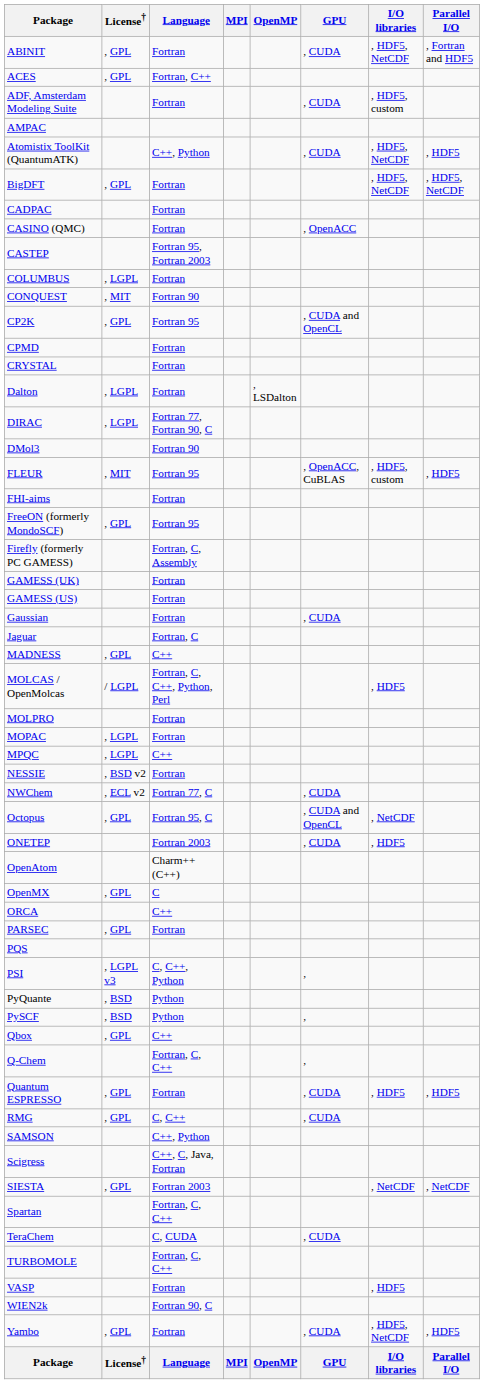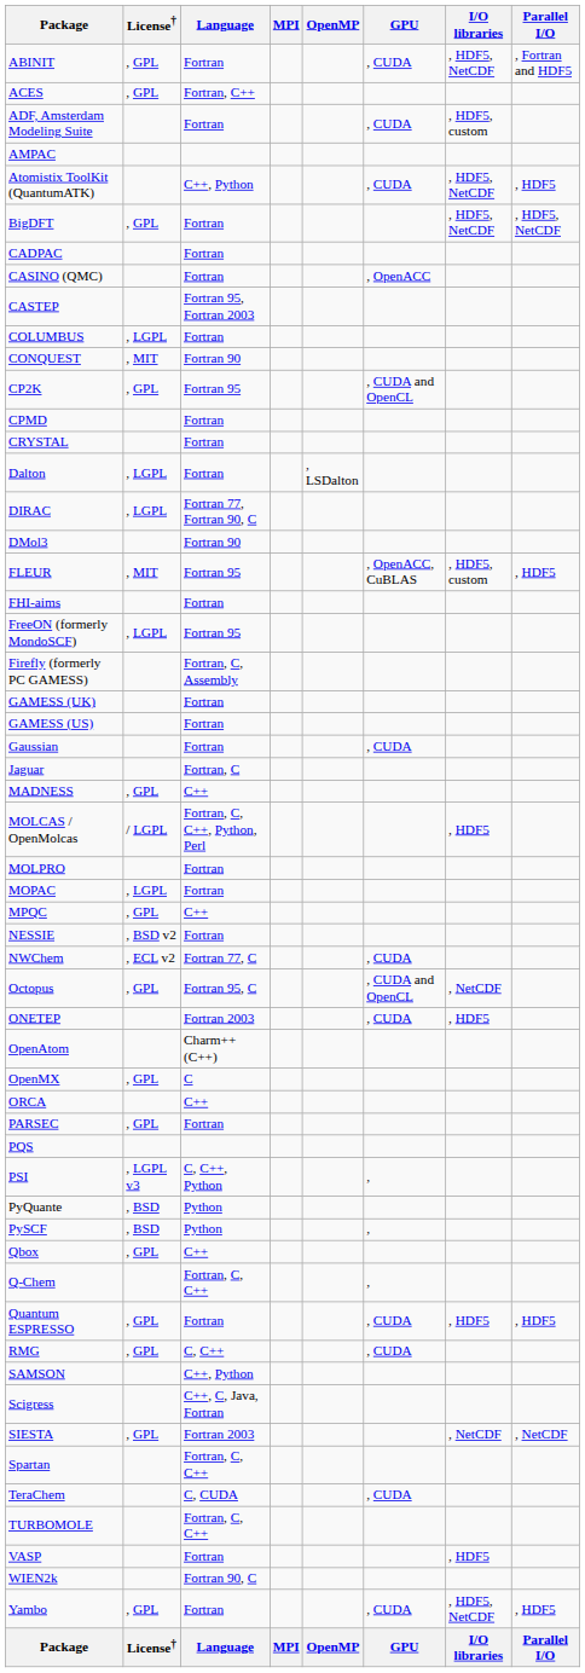FreeON (formerly MondoSCF) | License†: , GPL -> , LGPL
MPQC | License†: , LGPL -> , GPL
